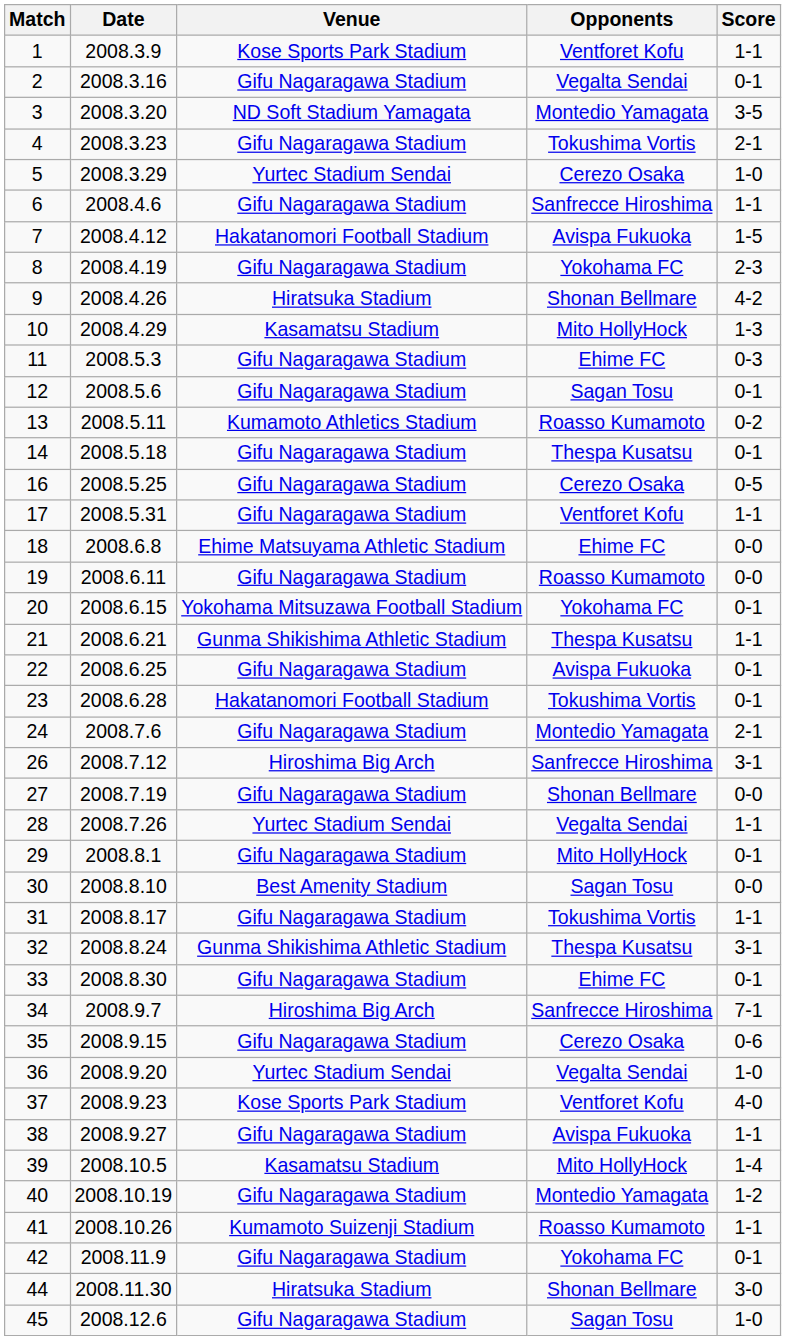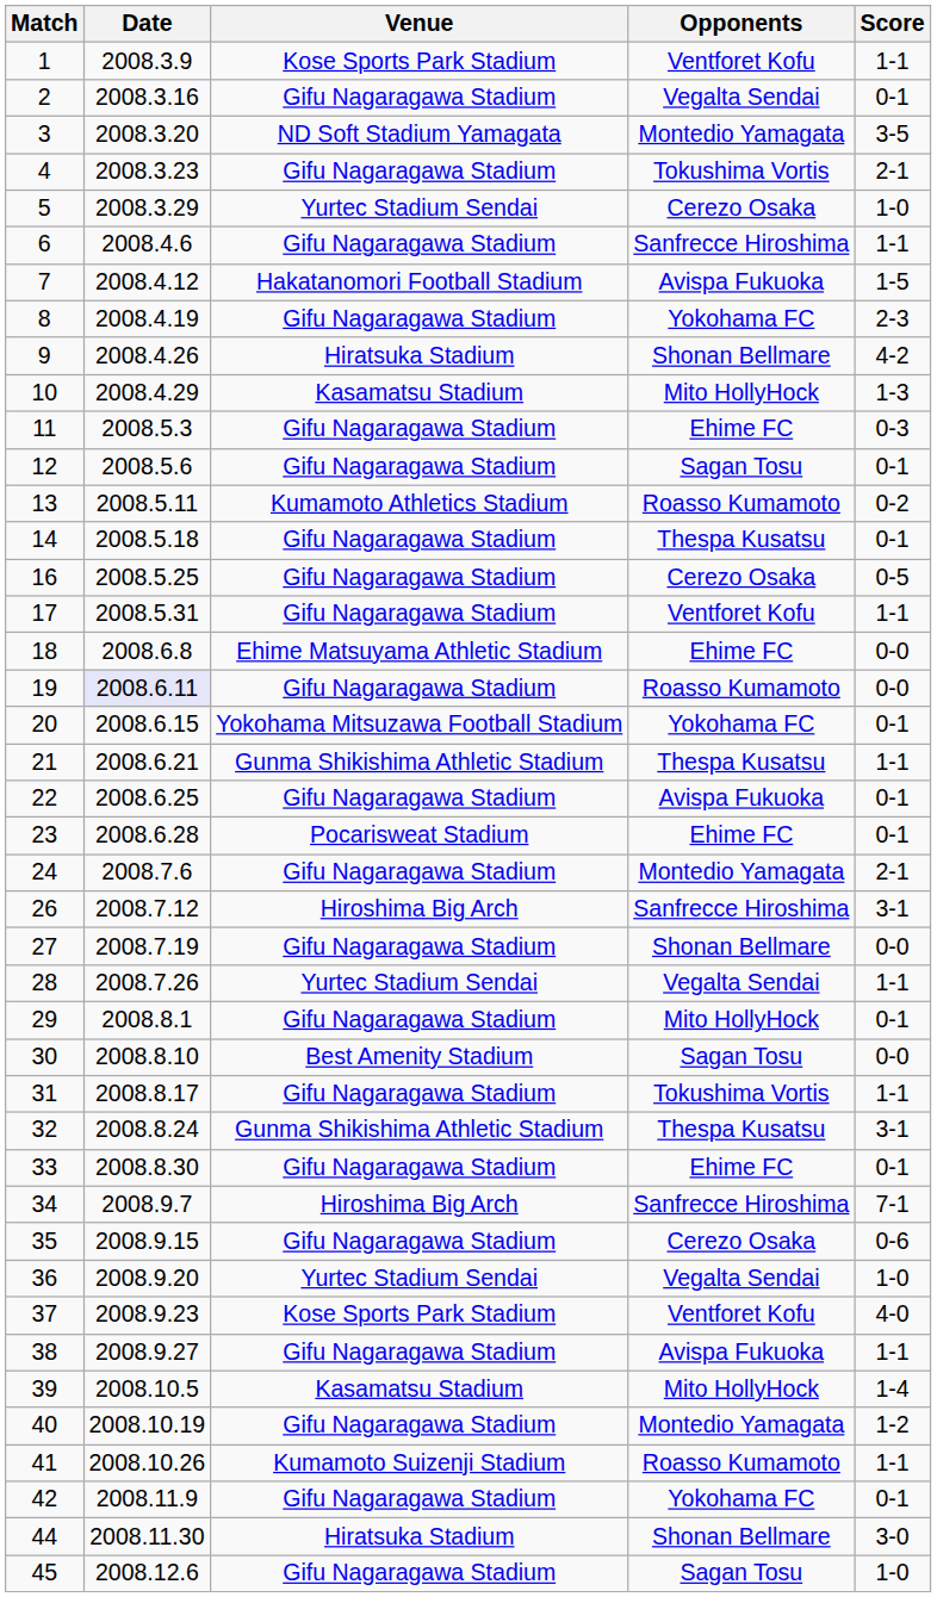19 | Date: no background -> lavender background
23 | Venue: Hakatanomori Football Stadium -> Pocarisweat Stadium
23 | Opponents: Tokushima Vortis -> Ehime FC
